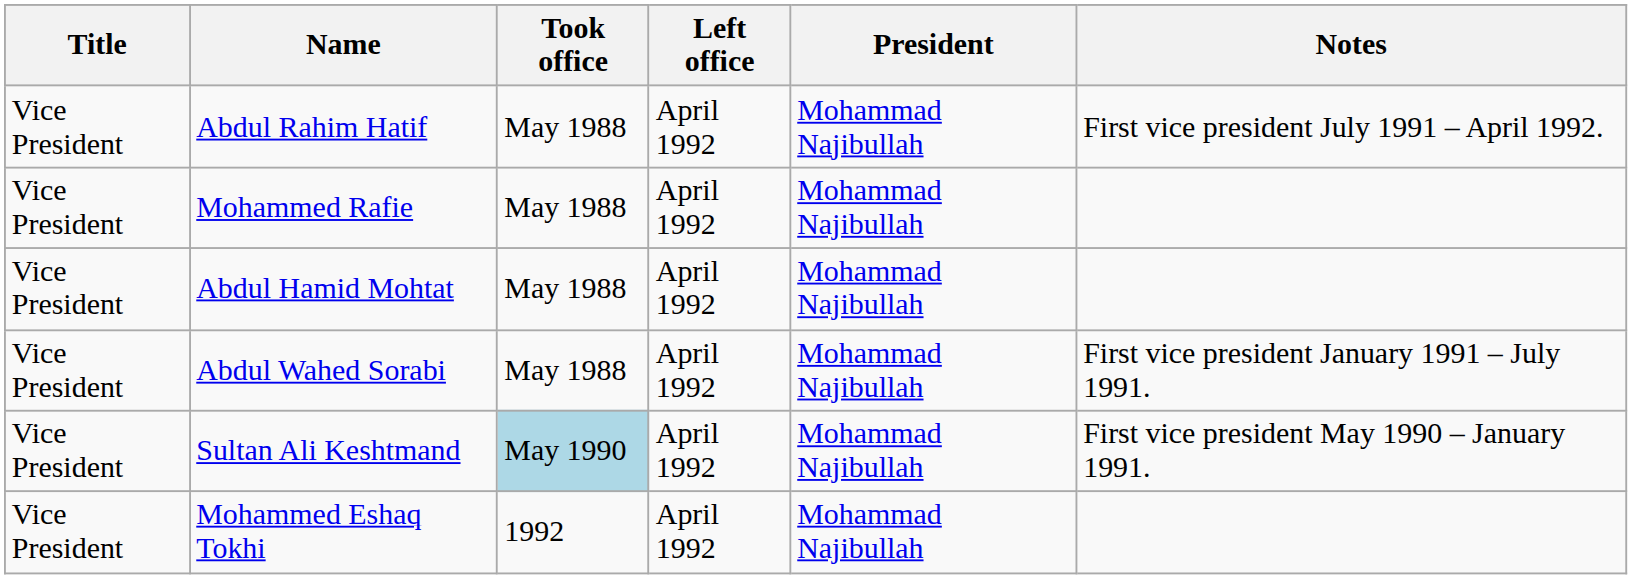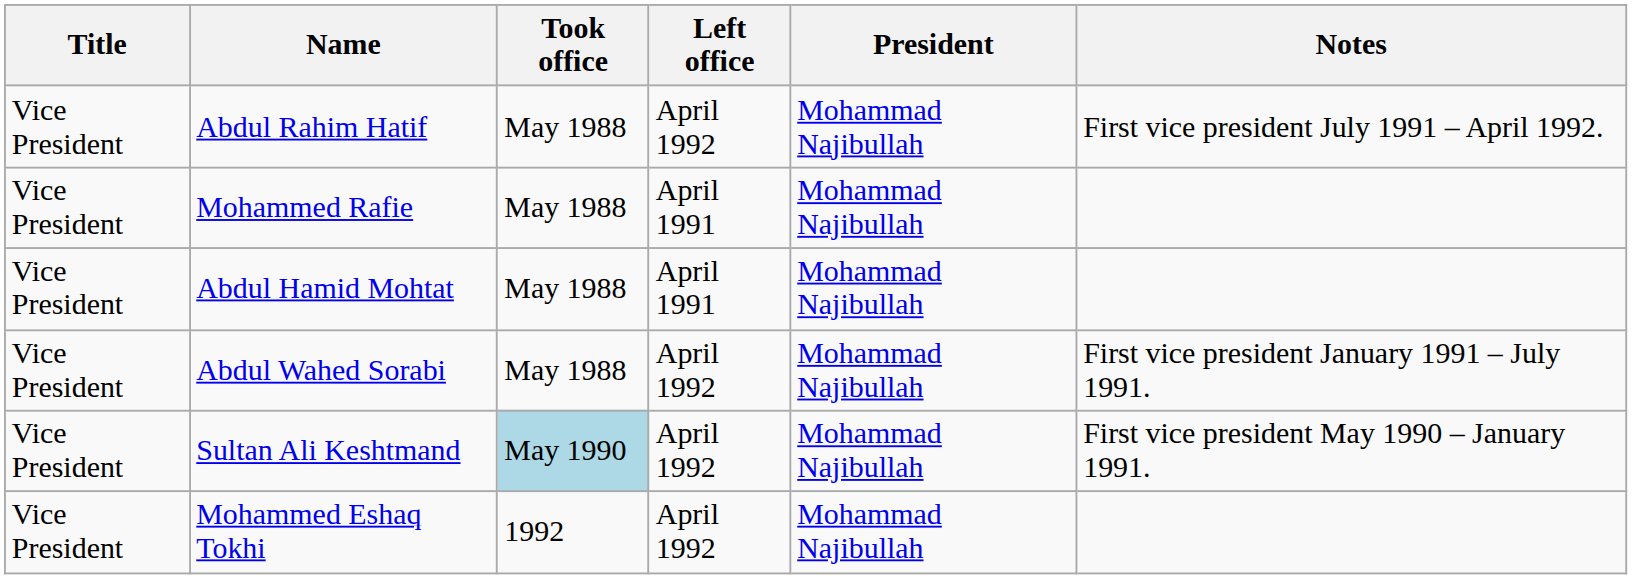Mohammed Rafie | Left office: April 1992 -> April 1991
Abdul Hamid Mohtat | Left office: April 1992 -> April 1991
